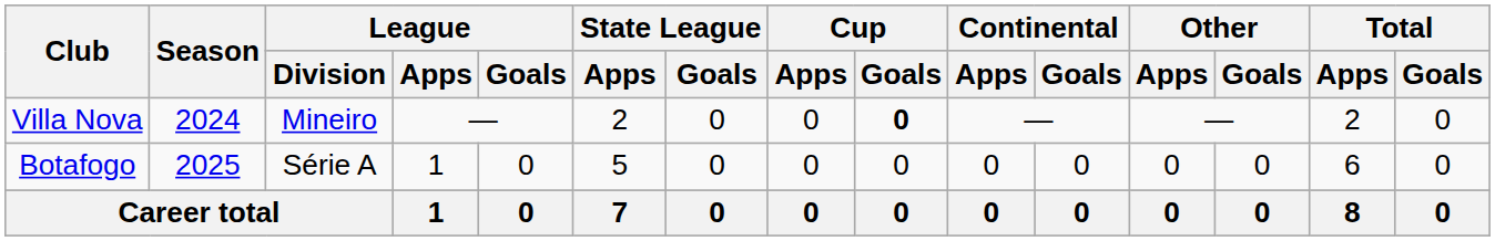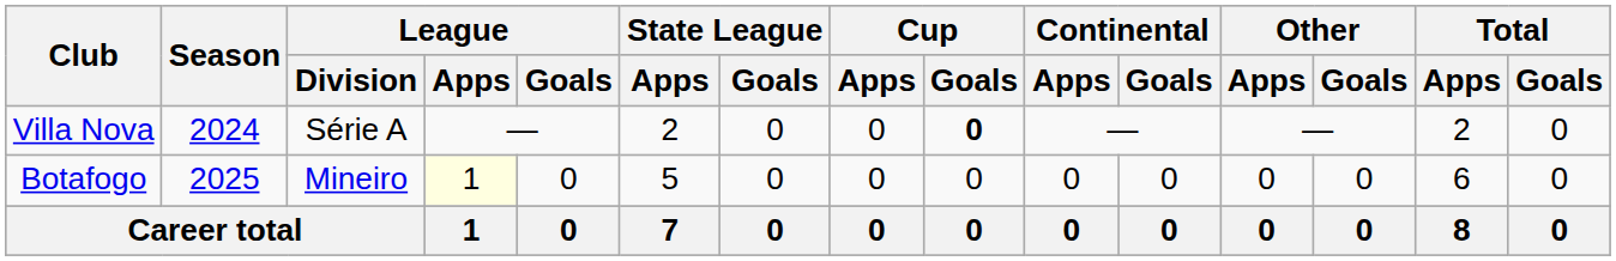Villa Nova | League / Division: Mineiro -> Série A
Botafogo | League / Division: Série A -> Mineiro
Botafogo | League / Apps: no background -> lightyellow background
